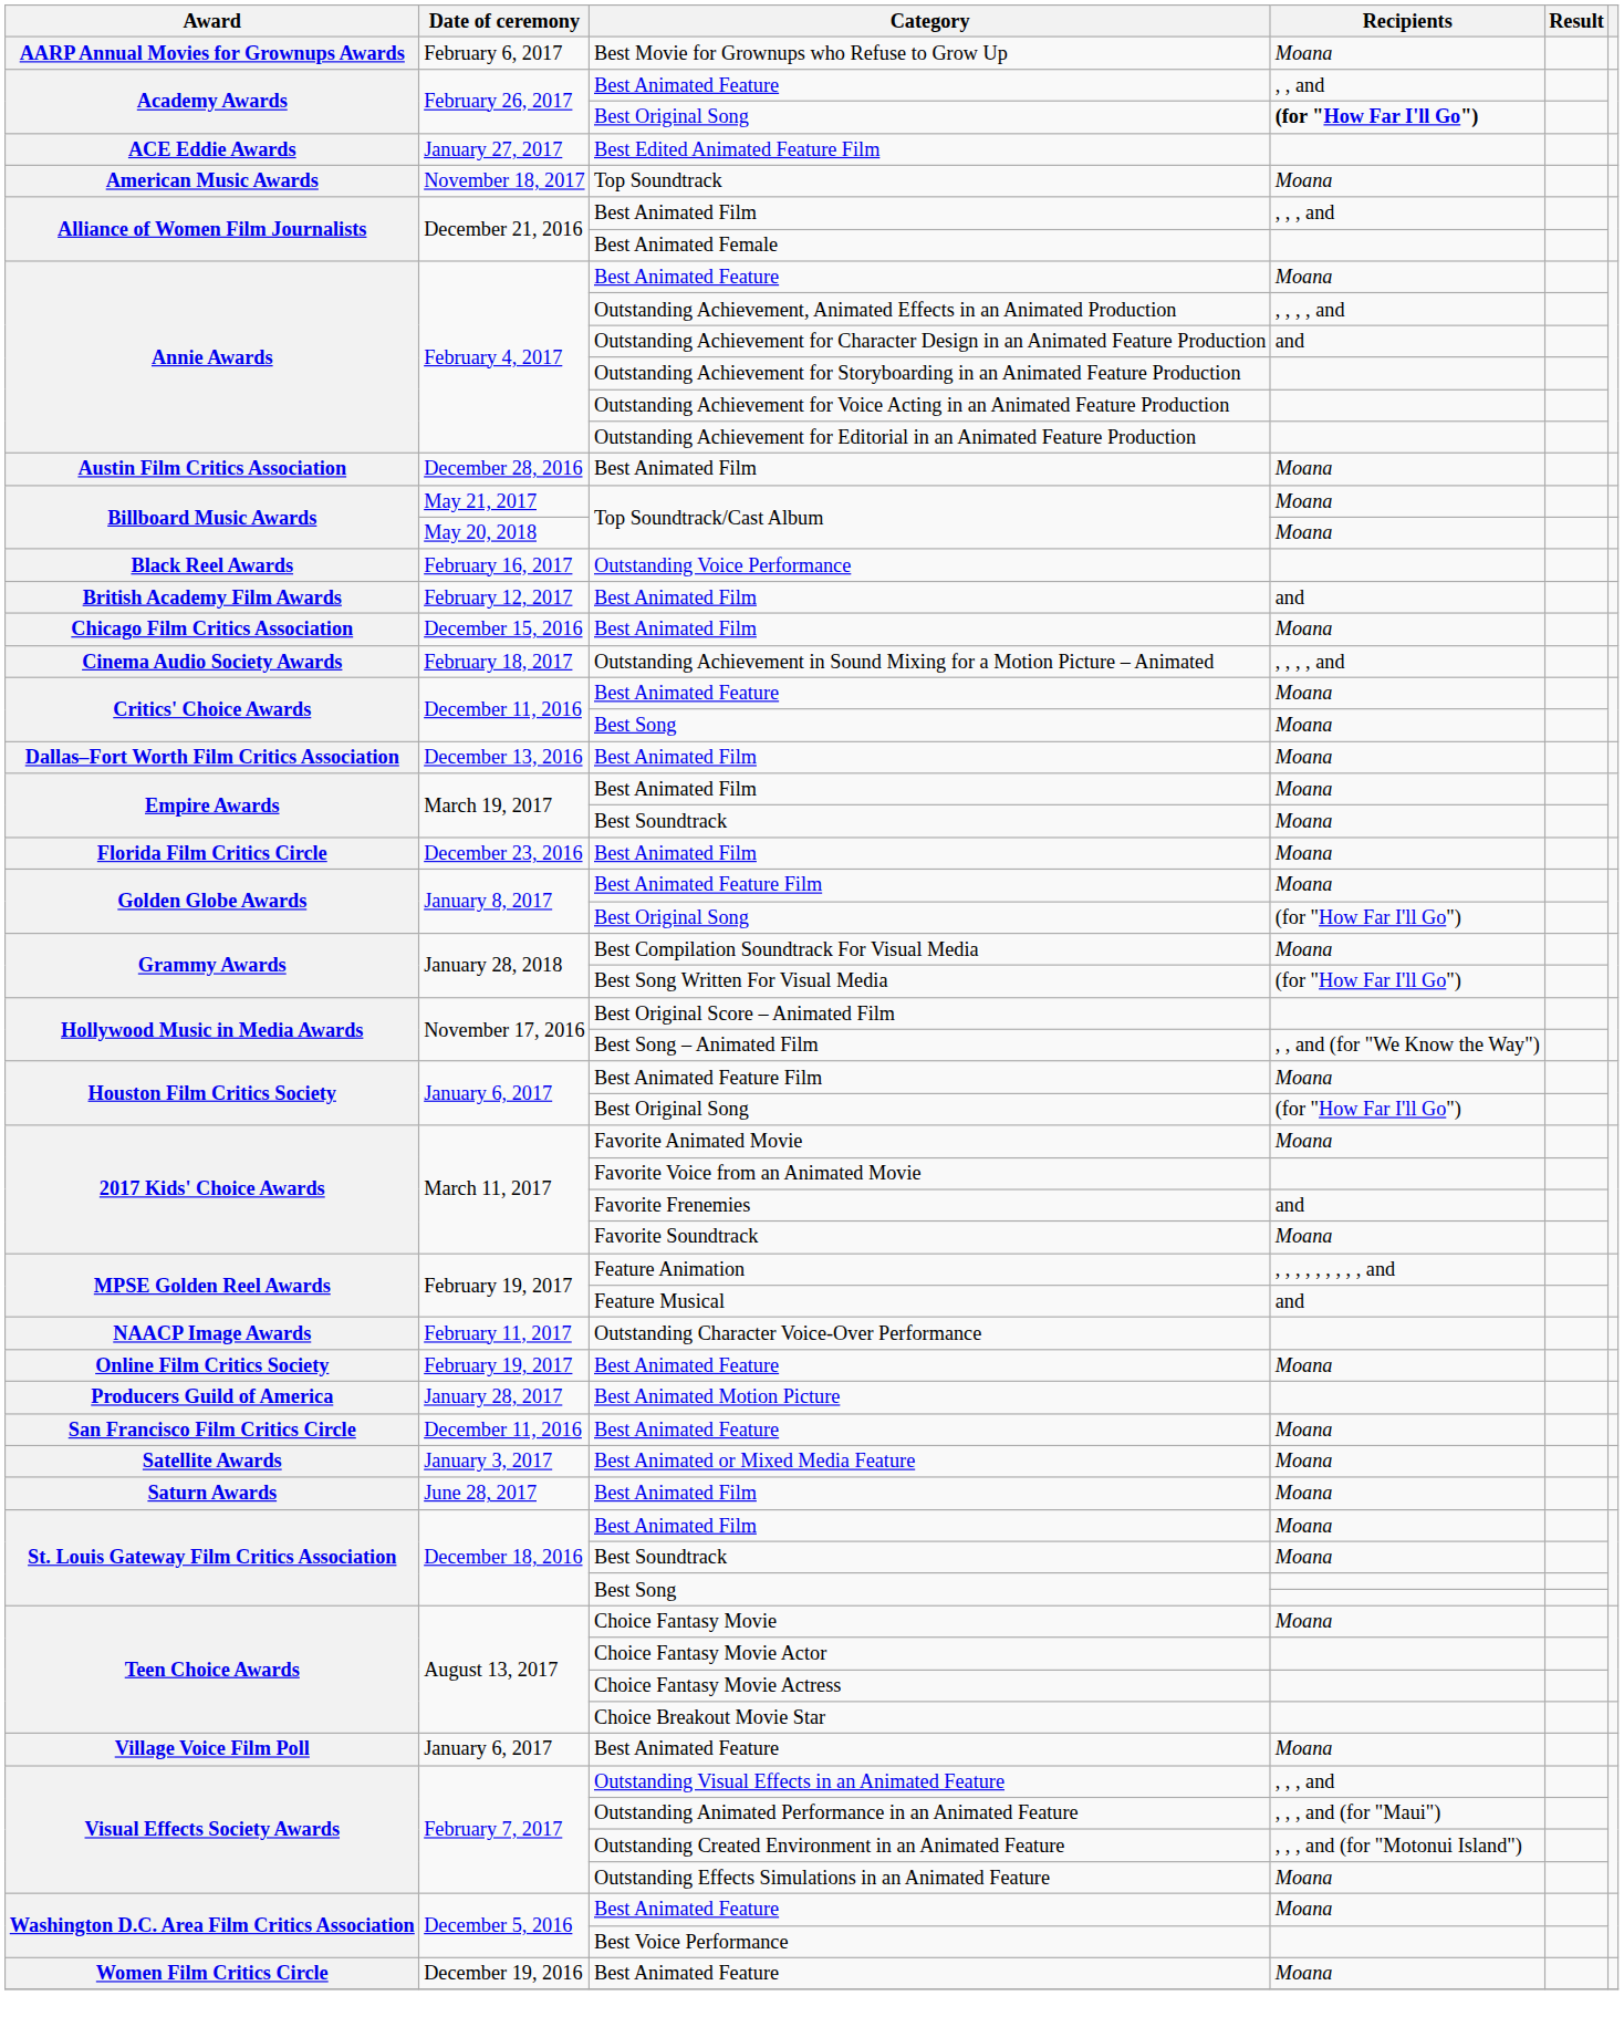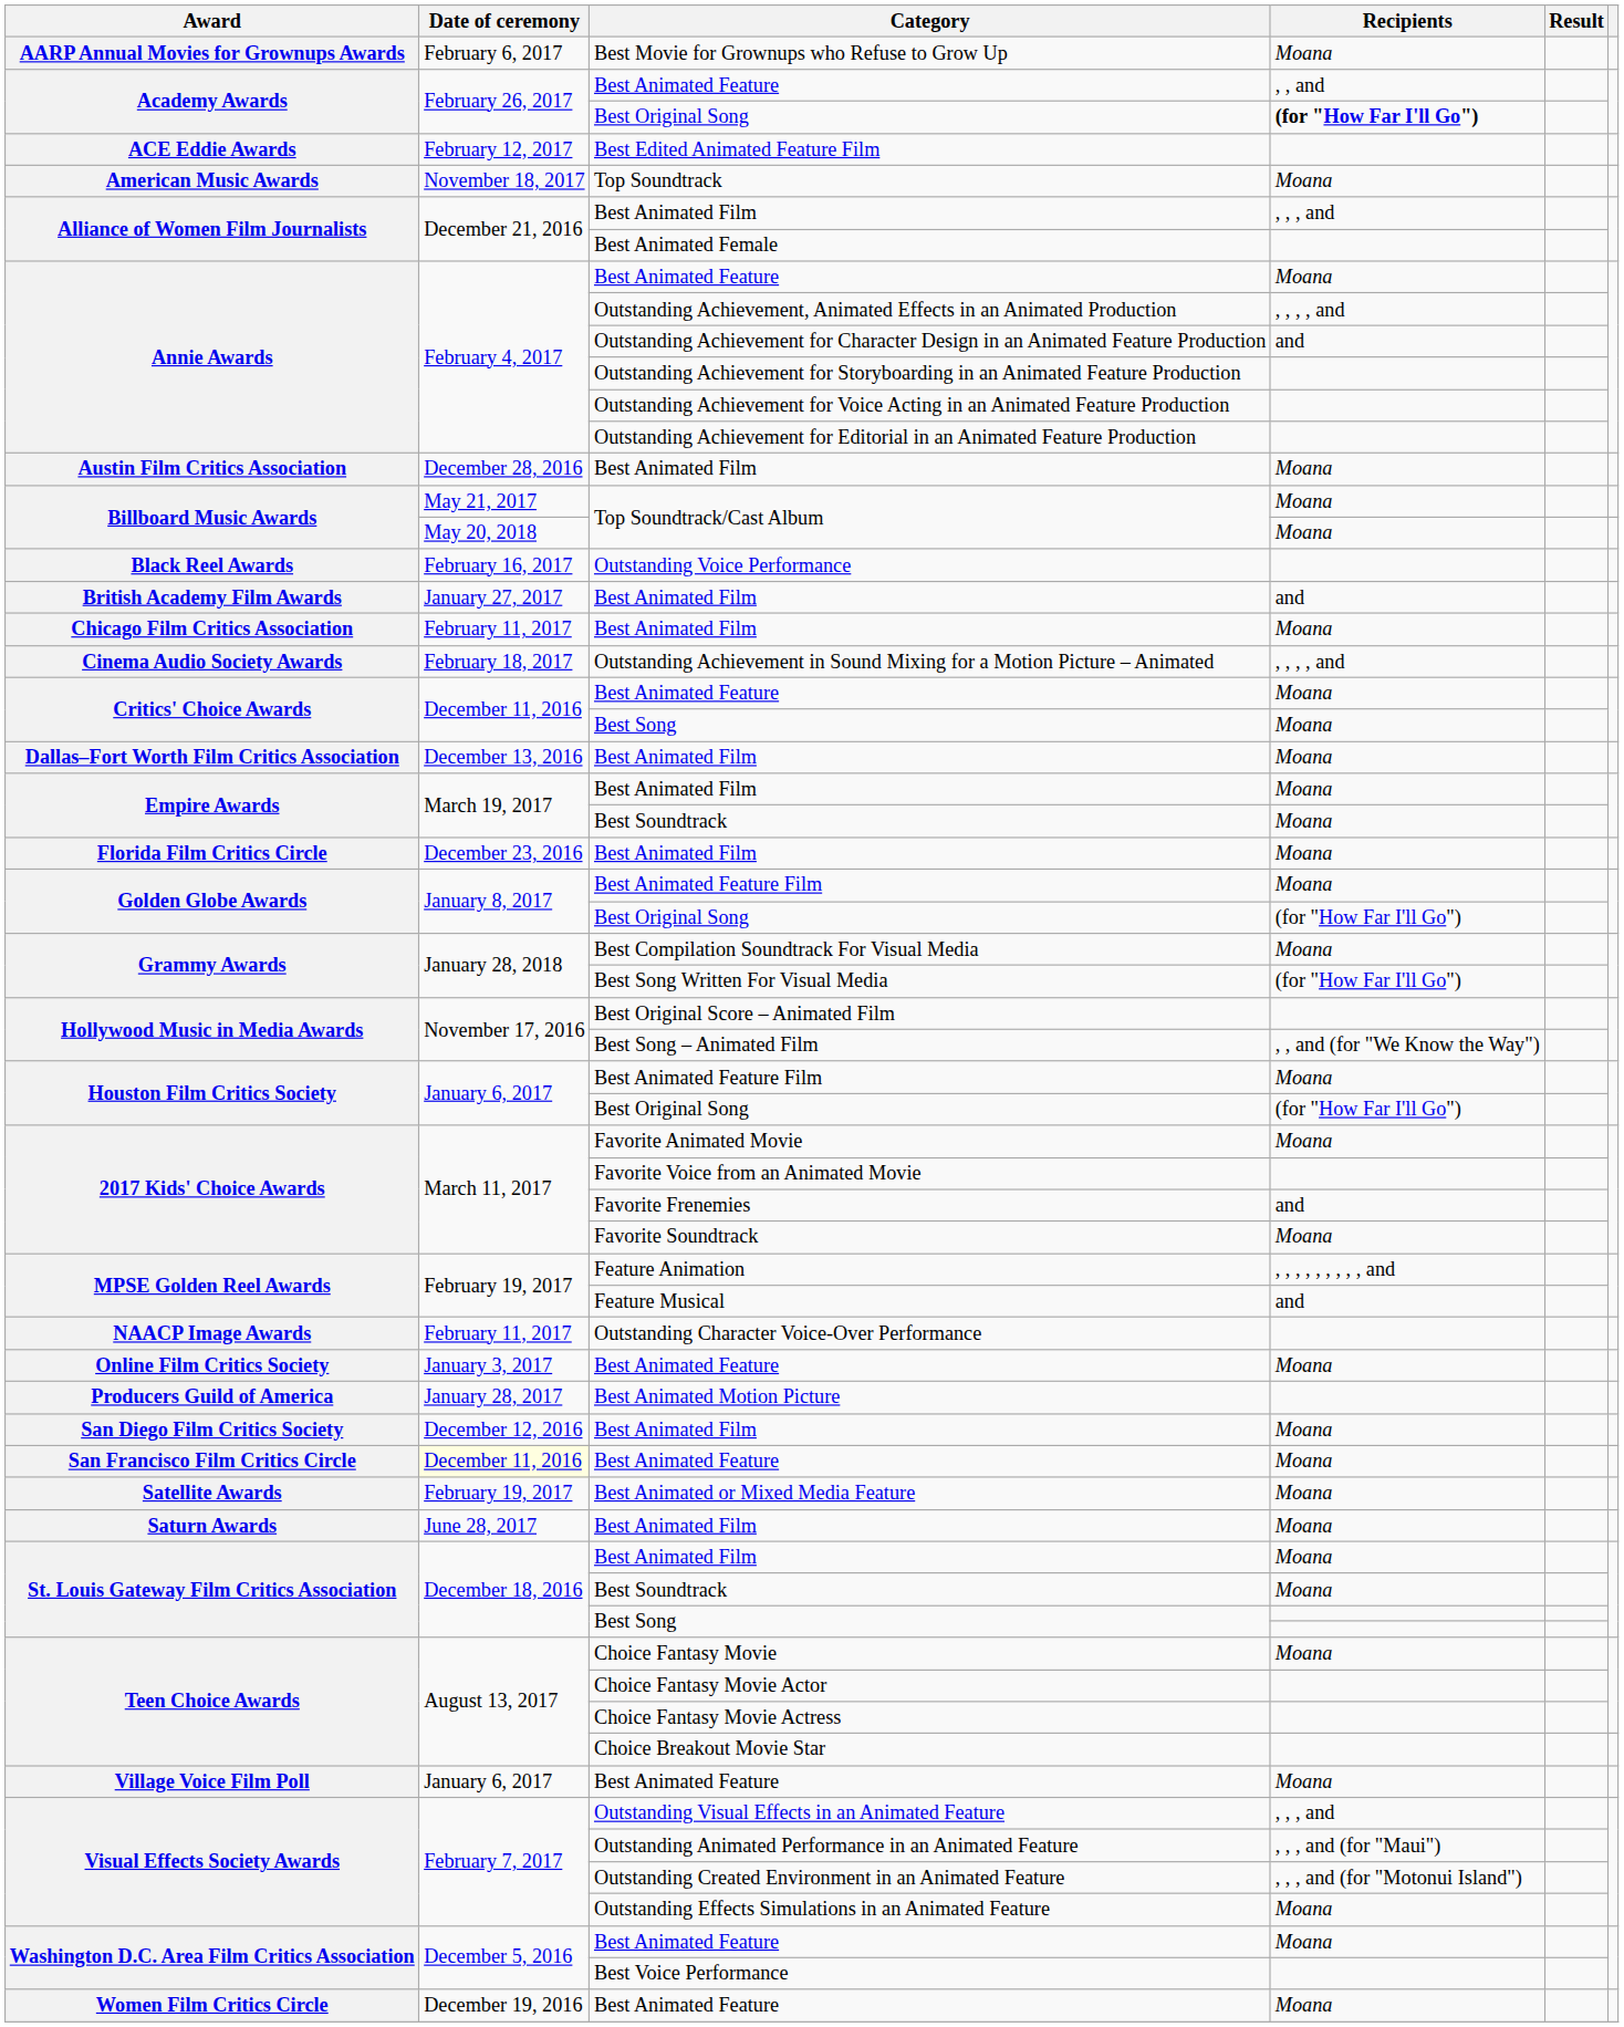Best Edited Animated Feature Film | Date of ceremony: January 27, 2017 -> February 12, 2017
British Academy Film Awards / Best Animated Film | Date of ceremony: February 12, 2017 -> January 27, 2017
Chicago Film Critics Association / Best Animated Film | Date of ceremony: December 15, 2016 -> February 11, 2017
Online Film Critics Society / Best Animated Feature | Date of ceremony: February 19, 2017 -> January 3, 2017
+ row: San Diego Film Critics Society | December 12, 2016 | Best Animated Film | Moana
San Francisco Film Critics Circle / Best Animated Feature | Date of ceremony: no background -> lightyellow background
Best Animated or Mixed Media Feature | Date of ceremony: January 3, 2017 -> February 19, 2017
